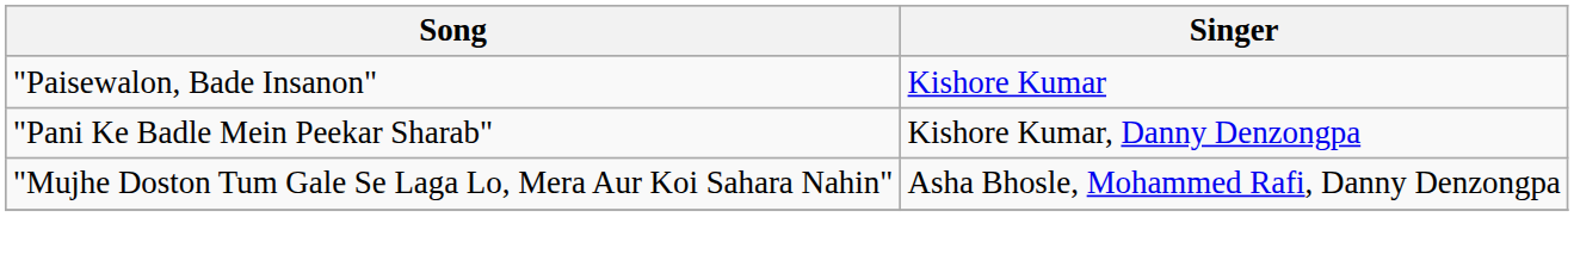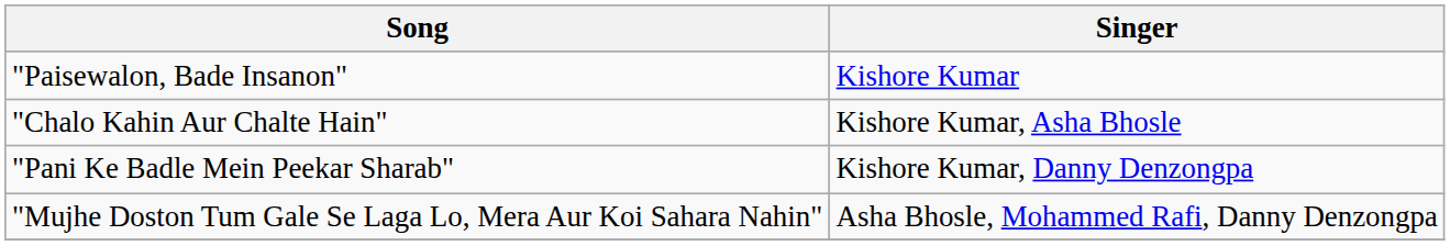+ row: "Chalo Kahin Aur Chalte Hain" | Kishore Kumar, Asha Bhosle
